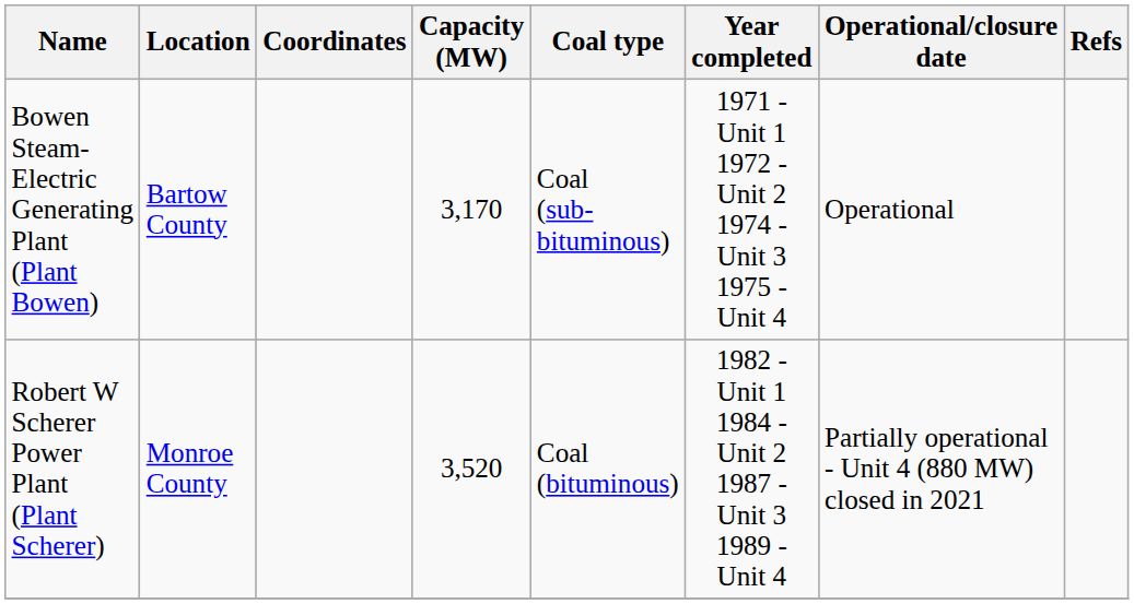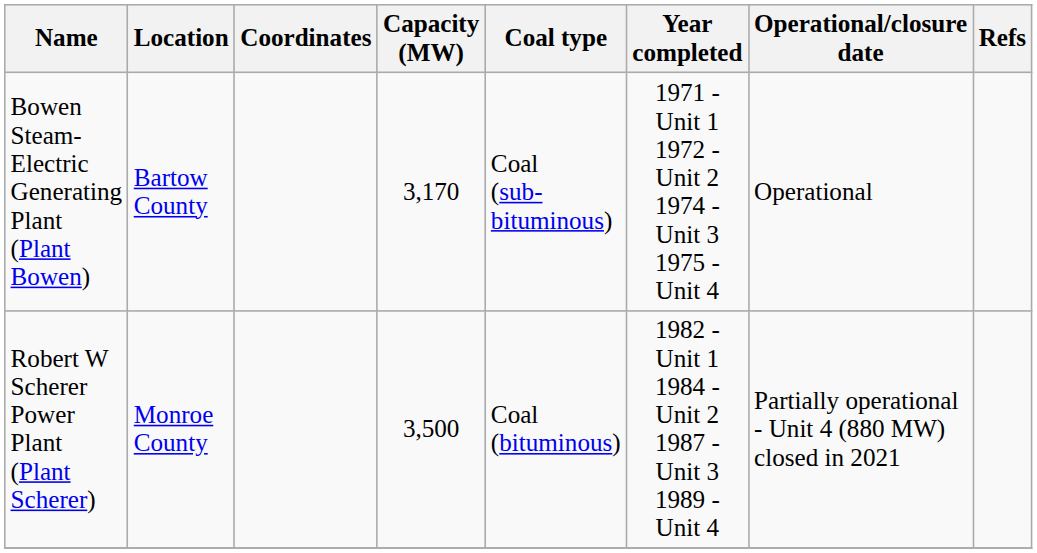Robert W Scherer Power Plant (Plant Scherer) | Capacity (MW): 3,520 -> 3,500
